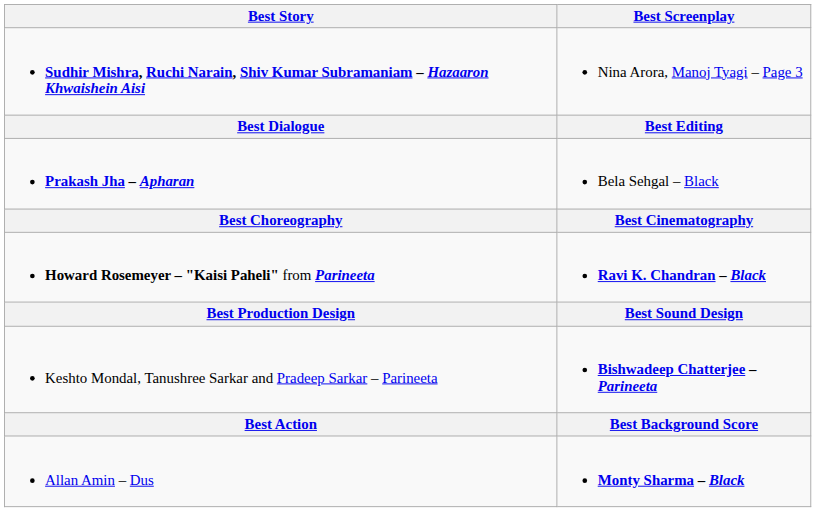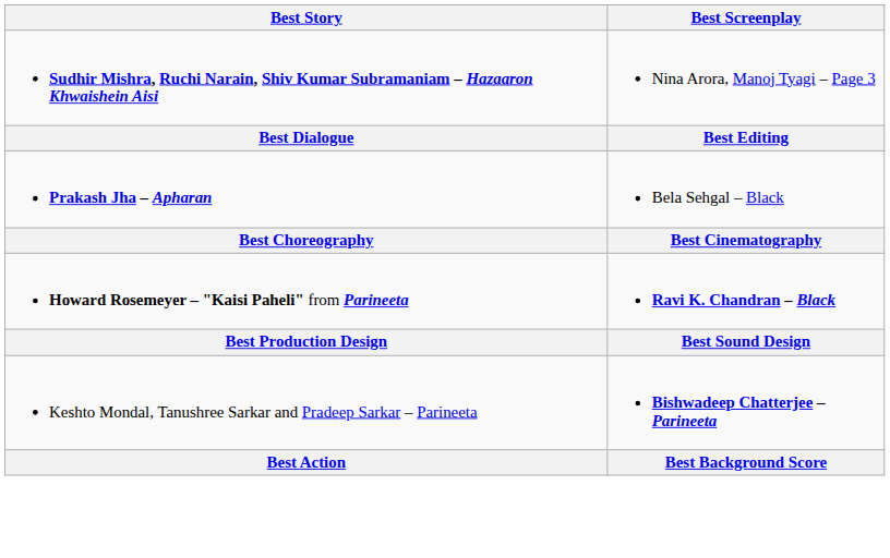- row: Allan Amin – Dus | Monty Sharma – Black
